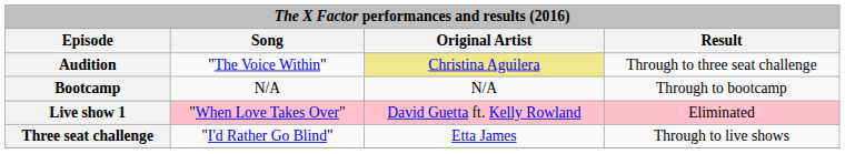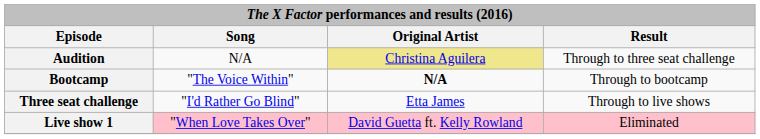Audition | Song: "The Voice Within" -> N/A
Bootcamp | Song: N/A -> "The Voice Within"
Bootcamp | Original Artist: normal -> bold
rows swapped: Three seat challenge <-> Live show 1
